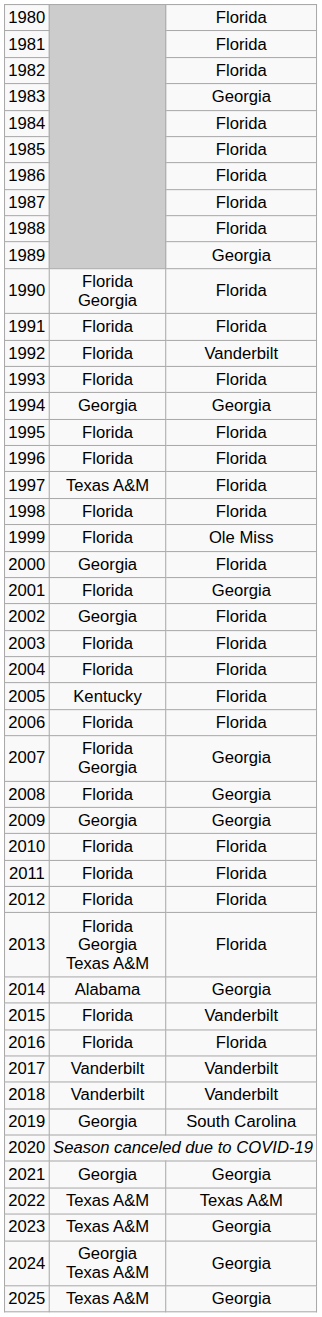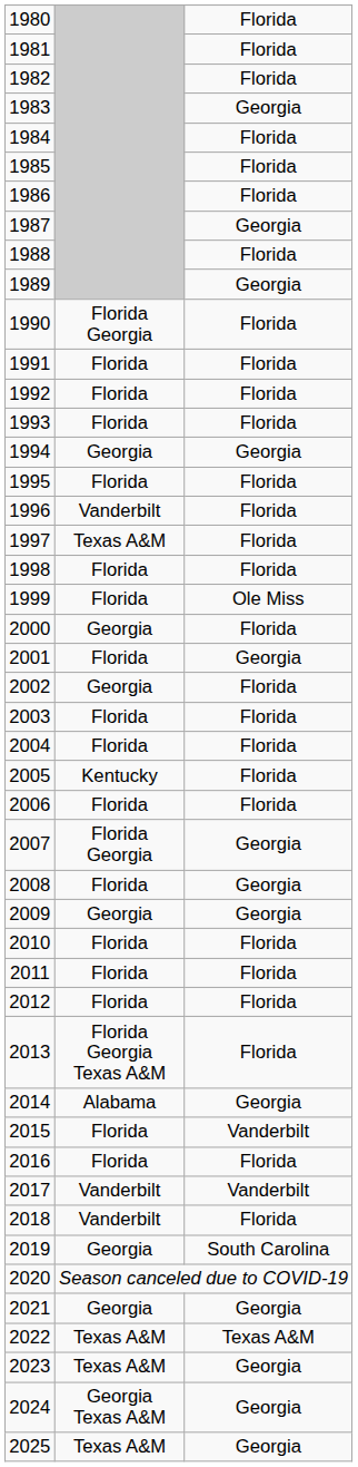1987 | column 3: Florida -> Georgia
1992 | column 3: Vanderbilt -> Florida
1996 | column 2: Florida -> Vanderbilt
2018 | column 3: Vanderbilt -> Florida
